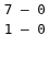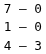+ row: 4 – 3
